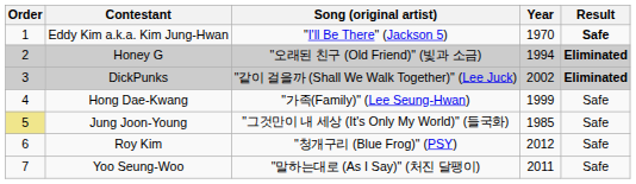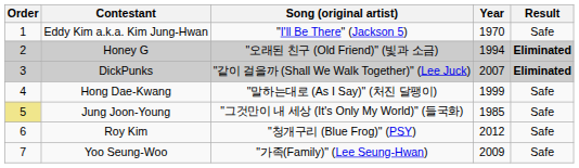Eddy Kim a.k.a. Kim Jung-Hwan | Result: bold -> normal
DickPunks | Year: 2002 -> 2007
Hong Dae-Kwang | Song (original artist): "가족(Family)" (Lee Seung-Hwan) -> "말하는대로 (As I Say)" (처진 달팽이)
Yoo Seung-Woo | Song (original artist): "말하는대로 (As I Say)" (처진 달팽이) -> "가족(Family)" (Lee Seung-Hwan)
Yoo Seung-Woo | Year: 2011 -> 2009
